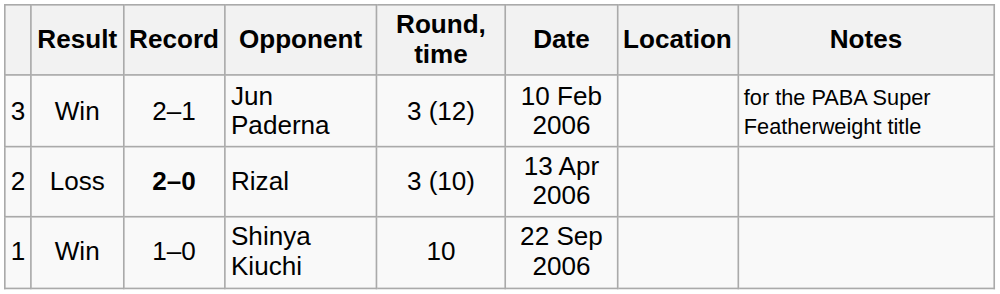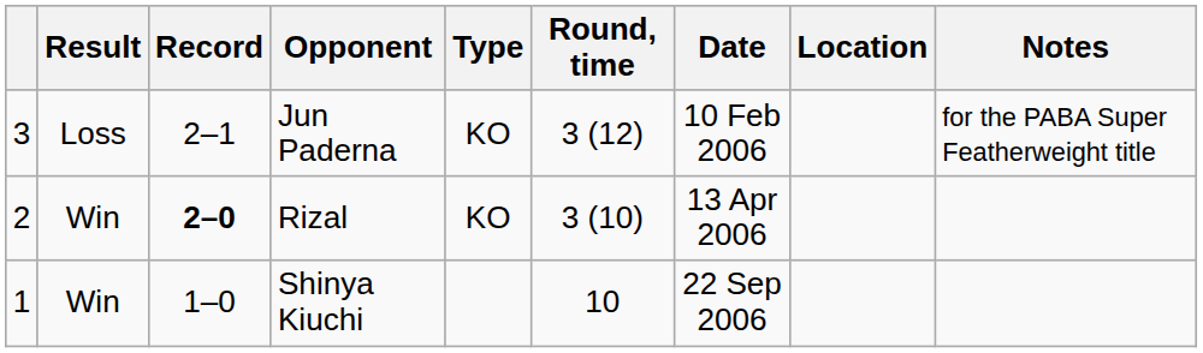+ column: Type | KO | KO
Jun Paderna | Result: Win -> Loss
Rizal | Result: Loss -> Win
